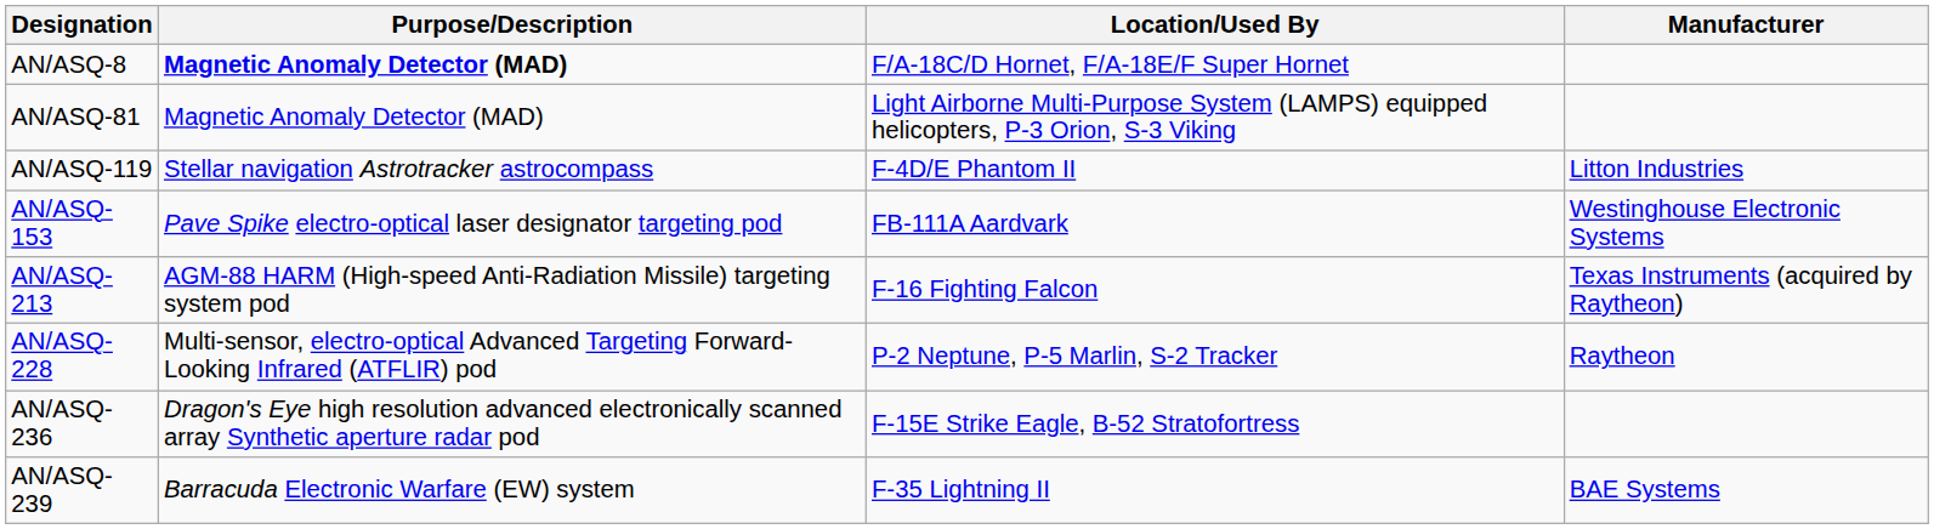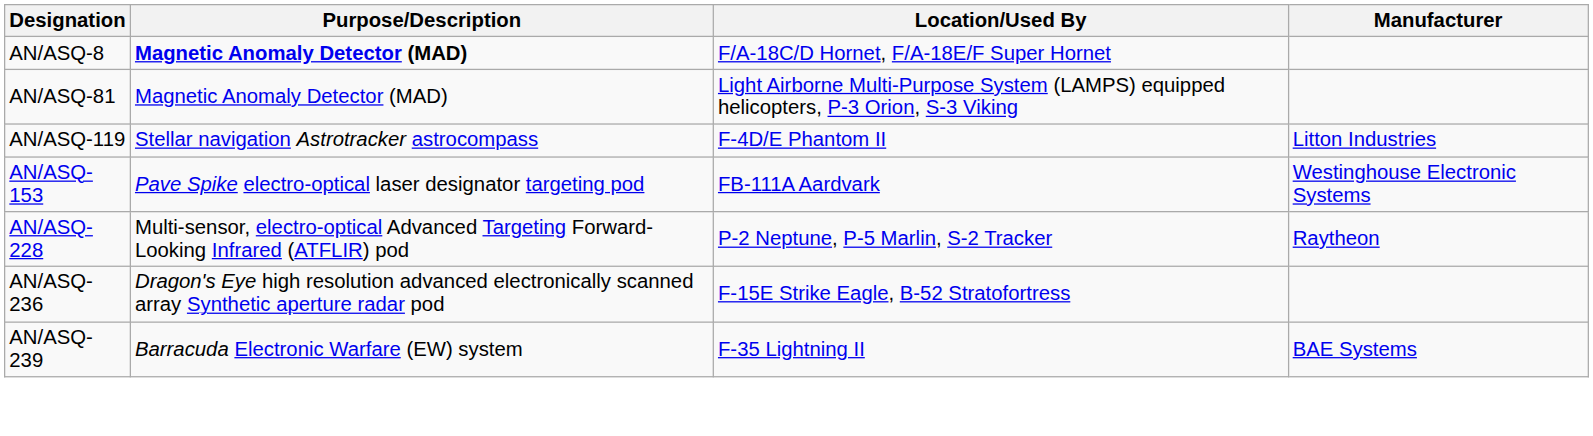- row: AN/ASQ-213 | AGM-88 HARM (High-speed Anti-Radiation Missile) targeting system pod | F-16 Fighting Falcon | Texas Instruments (acquired by Raytheon)
